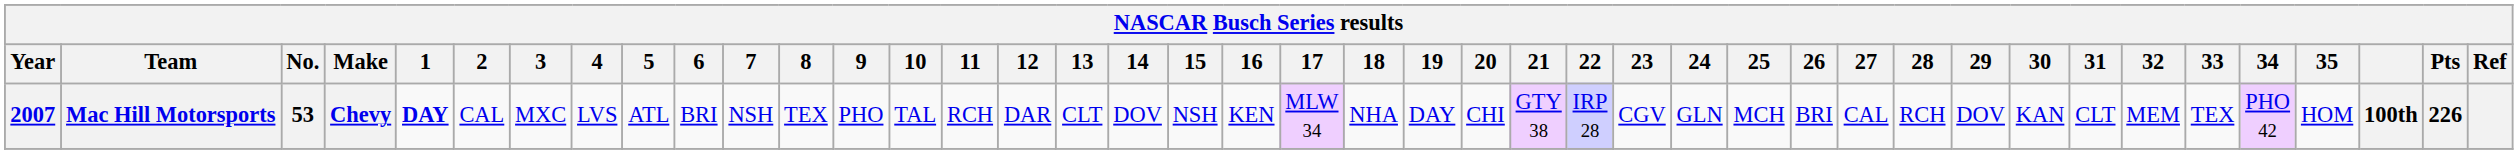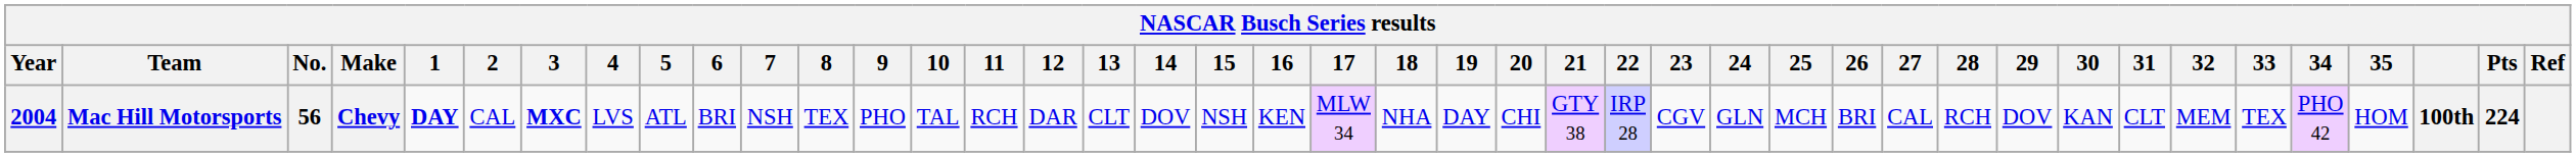Mac Hill Motorsports | Year: 2007 -> 2004
Mac Hill Motorsports | No.: 53 -> 56
Mac Hill Motorsports | 3: normal -> bold
Mac Hill Motorsports | Pts: 226 -> 224
